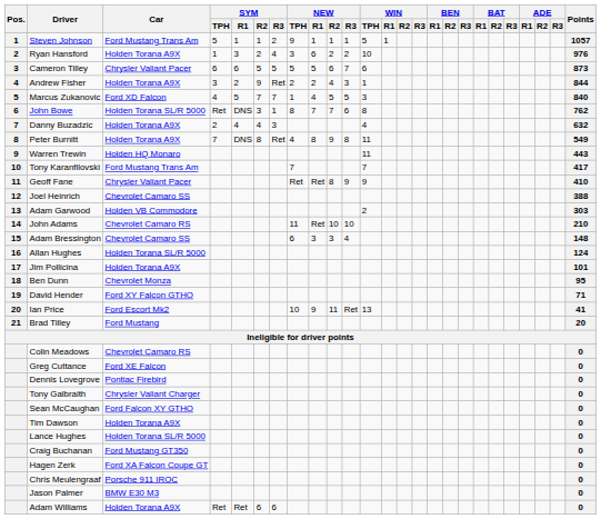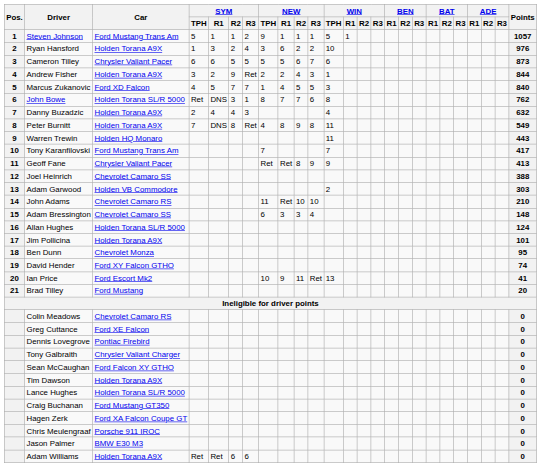Geoff Fane | Points: 410 -> 413
David Hender | Points: 71 -> 74
